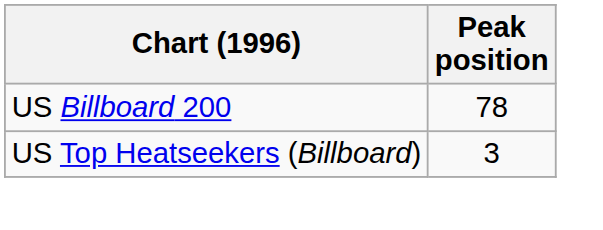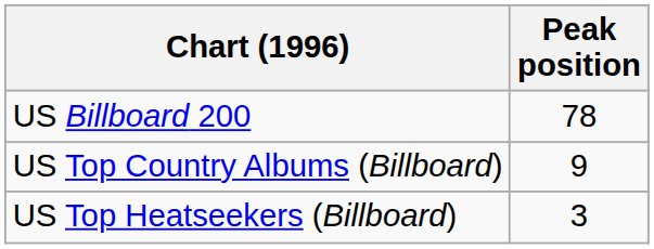+ row: US Top Country Albums (Billboard) | 9
